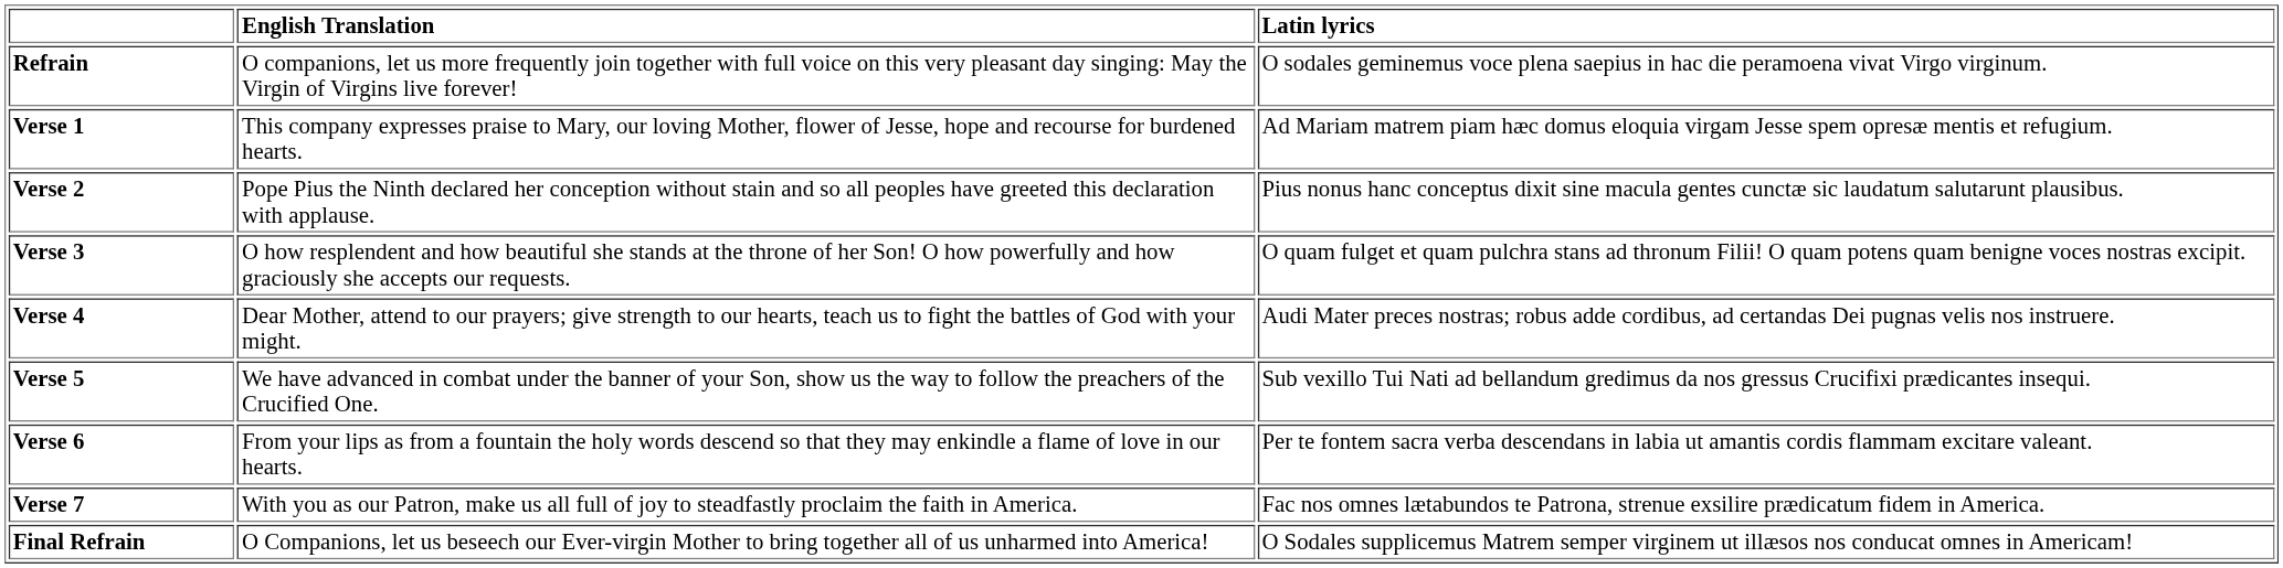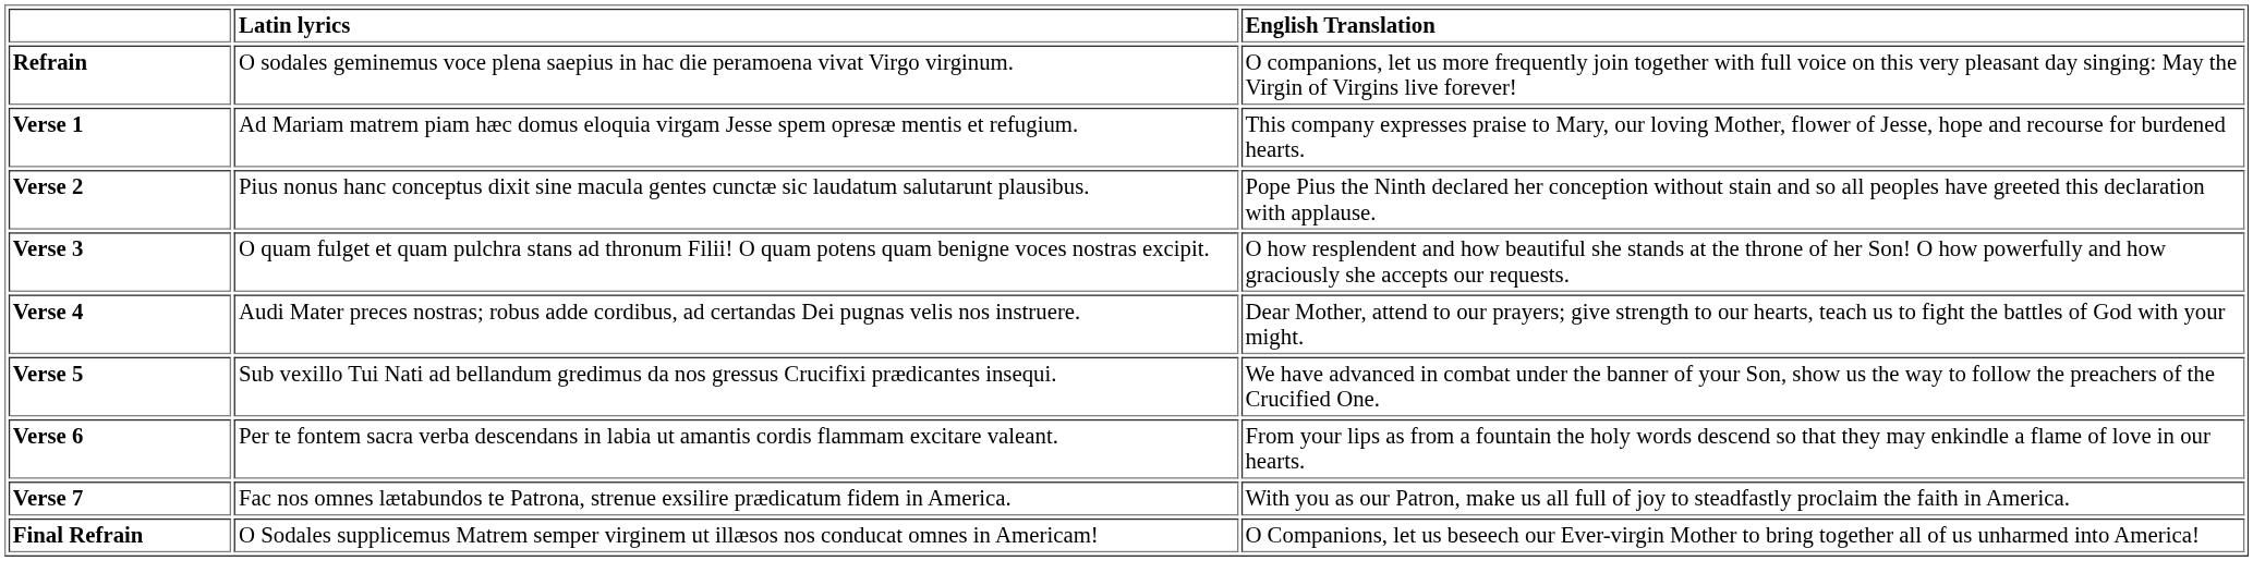columns swapped: Latin lyrics <-> English Translation
